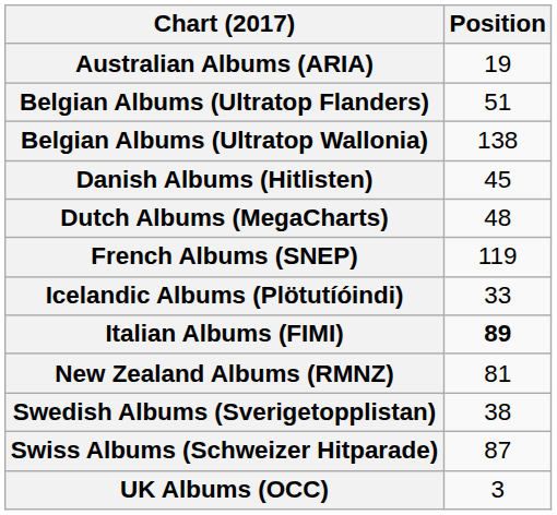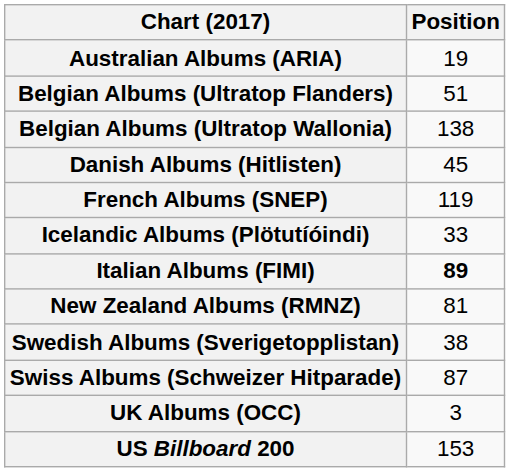- row: Dutch Albums (MegaCharts) | 48
+ row: US Billboard 200 | 153
